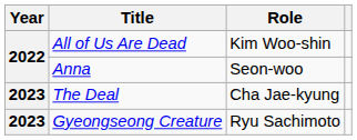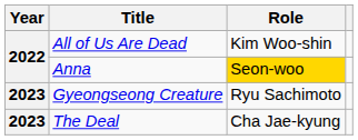Anna | Role: no background -> gold background
rows swapped: The Deal <-> Gyeongseong Creature
